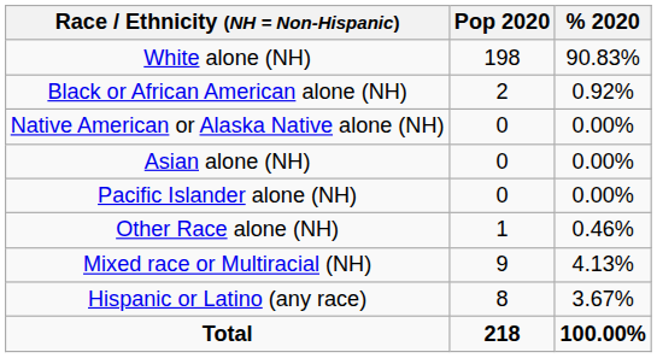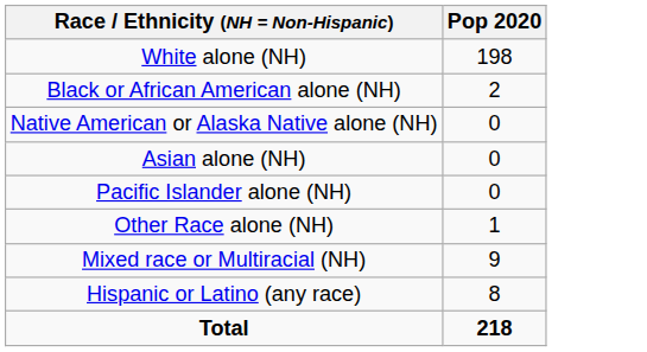- column: % 2020 | 90.83% | 0.92% | 0.00% | 0.00% | 0.00% | 0.46% | 4.13% | 3.67% | 100.00%
